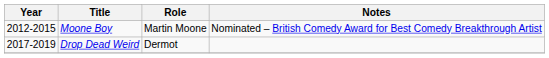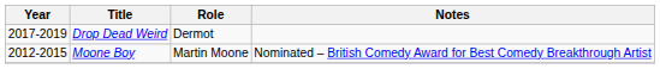rows swapped: Moone Boy <-> Drop Dead Weird
